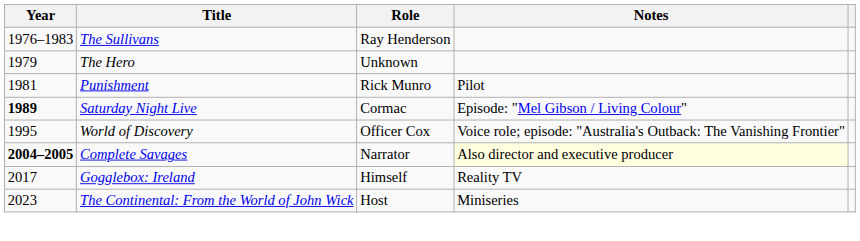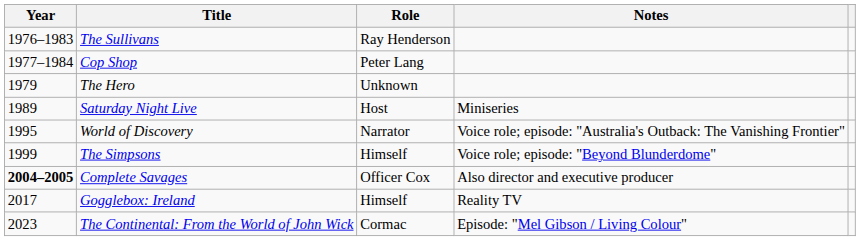+ row: 1977–1984 | Cop Shop | Peter Lang
- row: 1981 | Punishment | Rick Munro | Pilot
Saturday Night Live | Year: bold -> normal
Saturday Night Live | Role: Cormac -> Host
Saturday Night Live | Notes: Episode: "Mel Gibson / Living Colour" -> Miniseries
World of Discovery | Role: Officer Cox -> Narrator
+ row: 1999 | The Simpsons | Himself | Voice role; episode: "Beyond Blunderdome"
Complete Savages | Role: Narrator -> Officer Cox
Complete Savages | Notes: lightyellow background -> no background
The Continental: From the World of John Wick | Role: Host -> Cormac
The Continental: From the World of John Wick | Notes: Miniseries -> Episode: "Mel Gibson / Living Colour"
